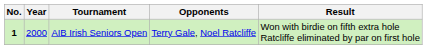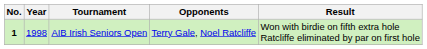AIB Irish Seniors Open | Year: 2000 -> 1998
